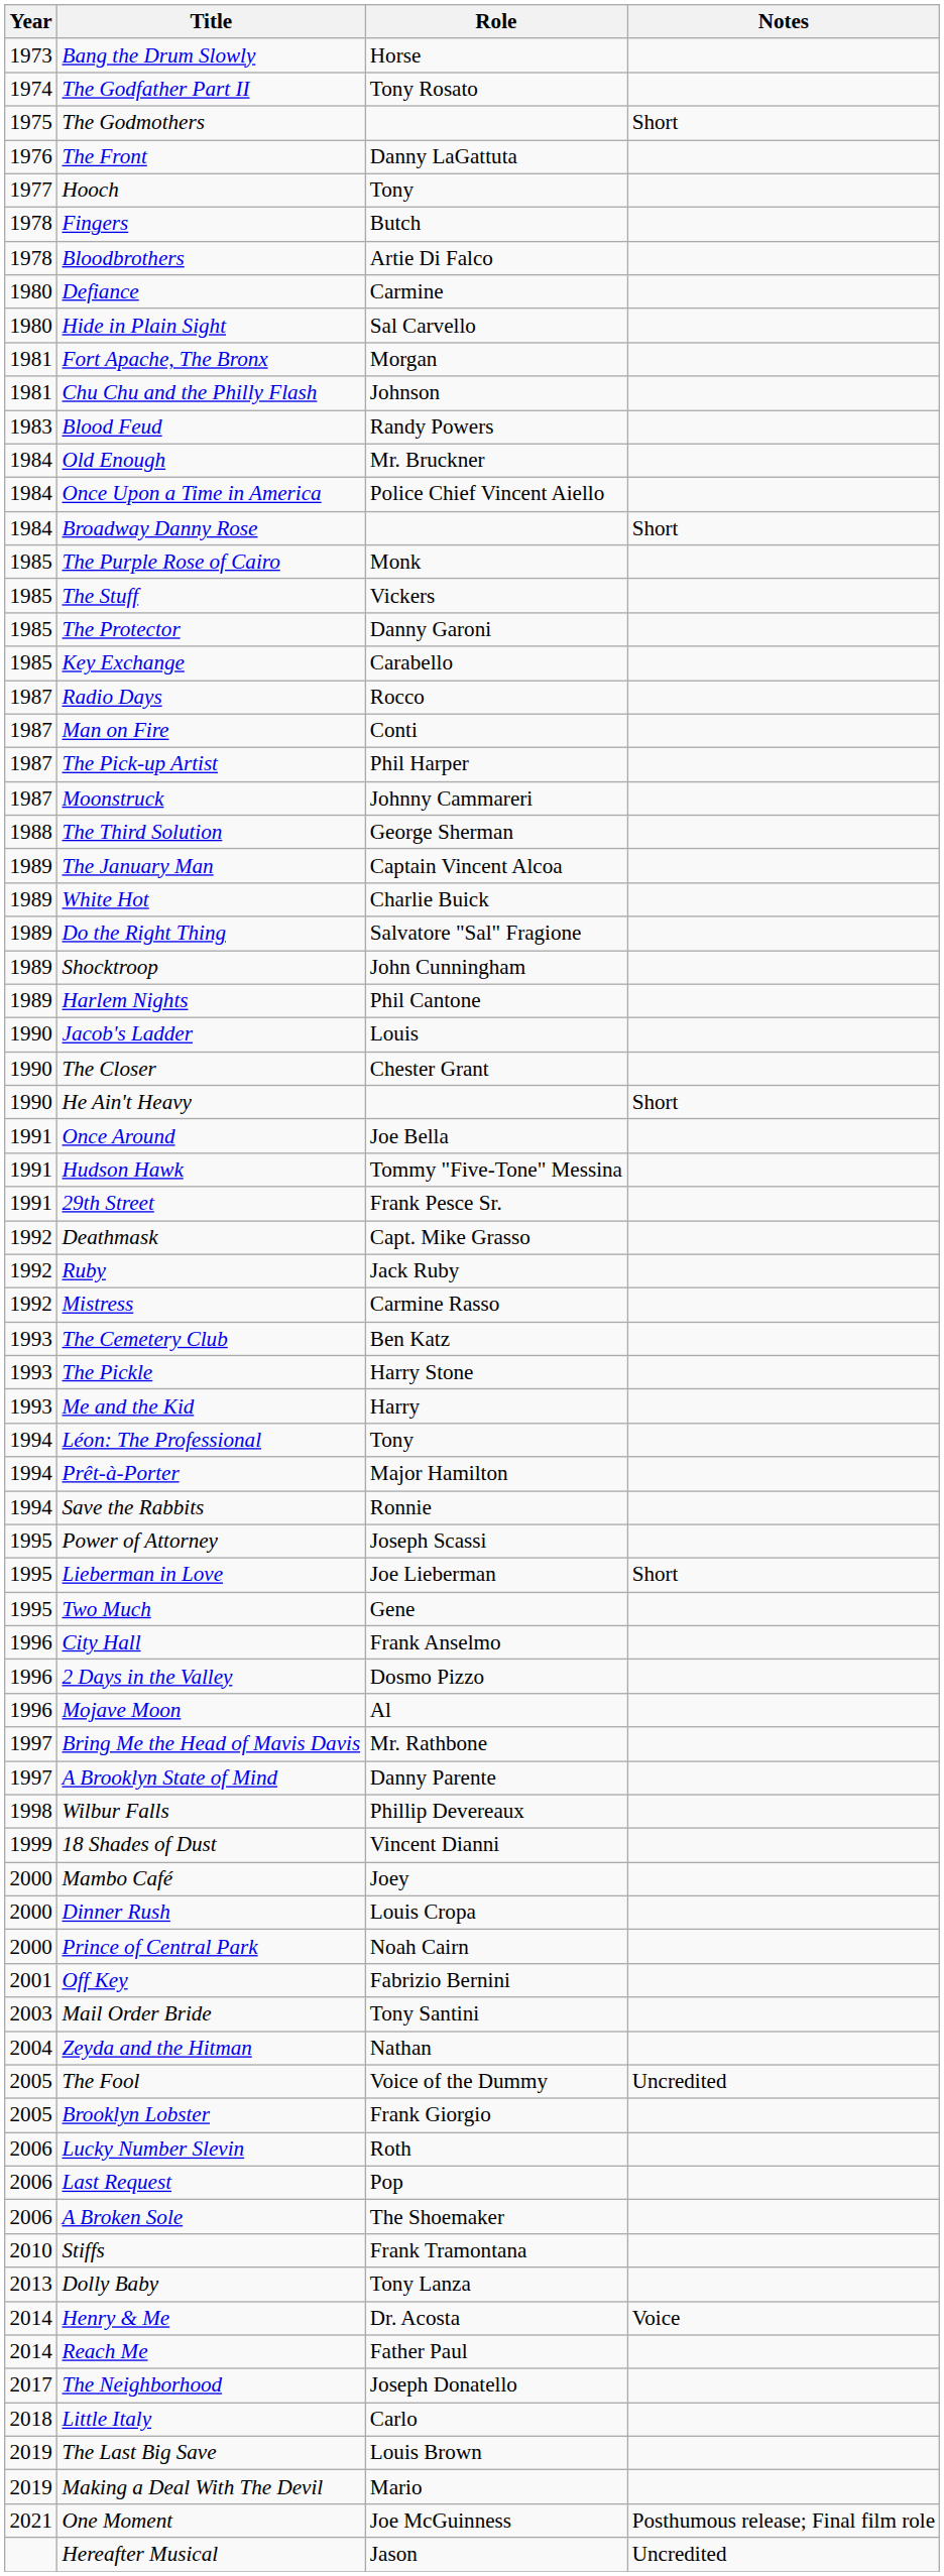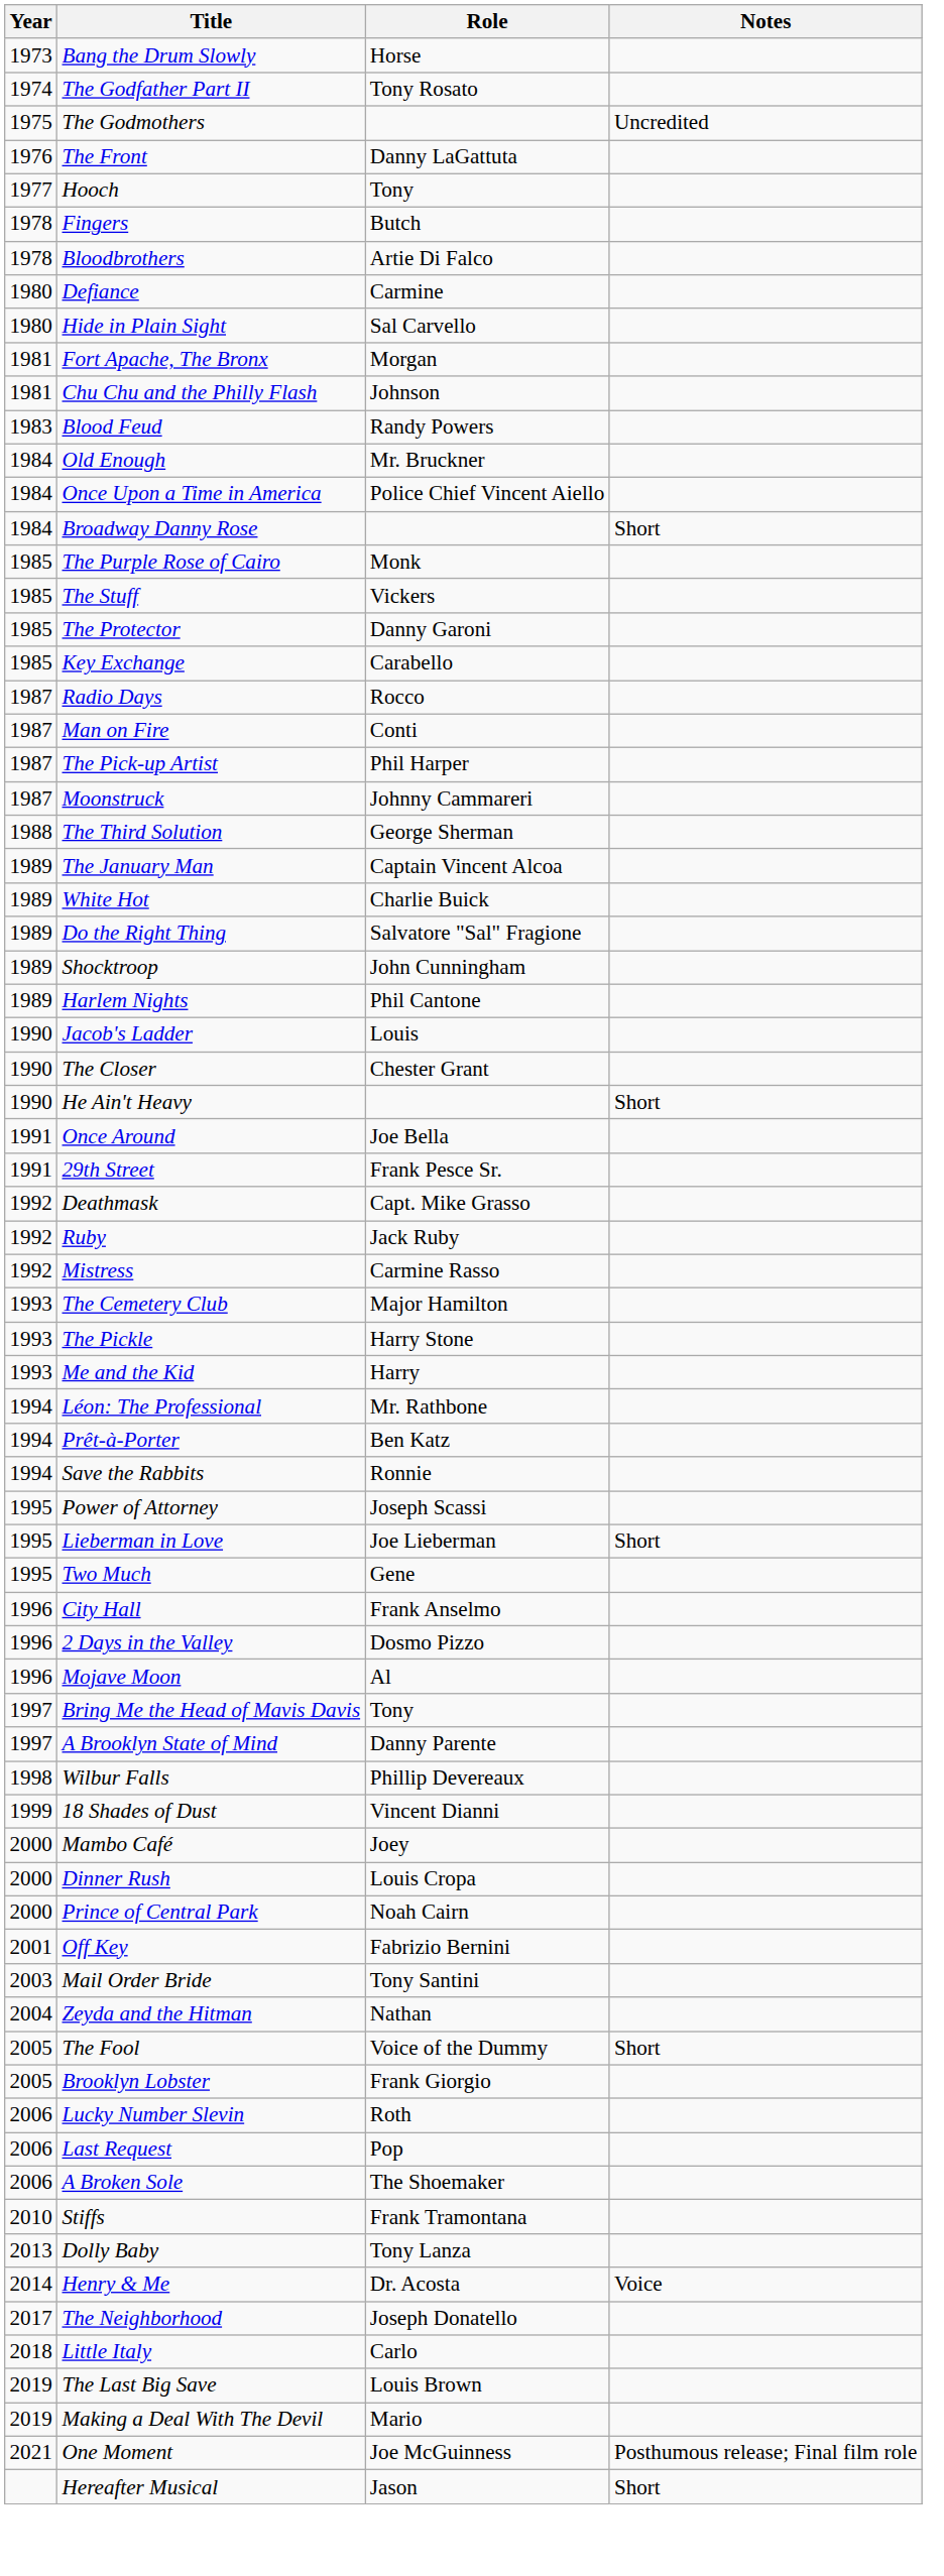The Godmothers | Notes: Short -> Uncredited
- row: 1991 | Hudson Hawk | Tommy "Five-Tone" Messina
The Cemetery Club | Role: Ben Katz -> Major Hamilton
Léon: The Professional | Role: Tony -> Mr. Rathbone
Prêt-à-Porter | Role: Major Hamilton -> Ben Katz
Bring Me the Head of Mavis Davis | Role: Mr. Rathbone -> Tony
The Fool | Notes: Uncredited -> Short
- row: 2014 | Reach Me | Father Paul
Hereafter Musical | Notes: Uncredited -> Short
